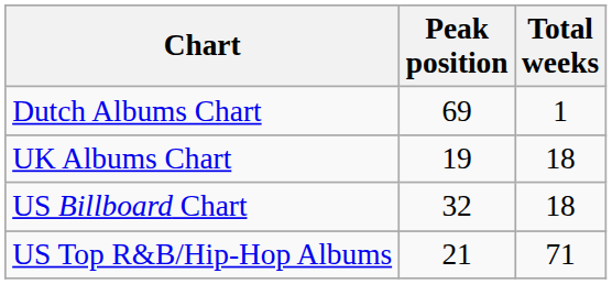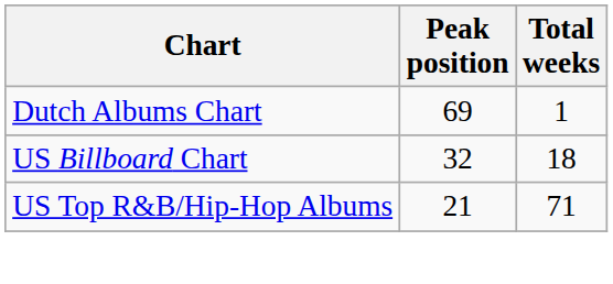- row: UK Albums Chart | 19 | 18
